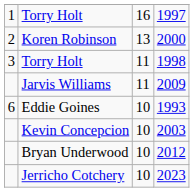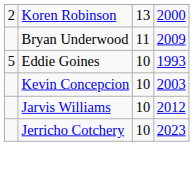- row: 1 | Torry Holt | 16 | 1997
- row: 3 | Torry Holt | 11 | 1998
2009 | column 2: Jarvis Williams -> Bryan Underwood
1993 | column 1: 6 -> 5
2012 | column 2: Bryan Underwood -> Jarvis Williams
